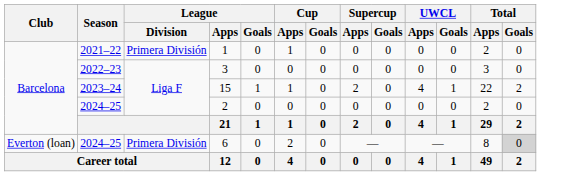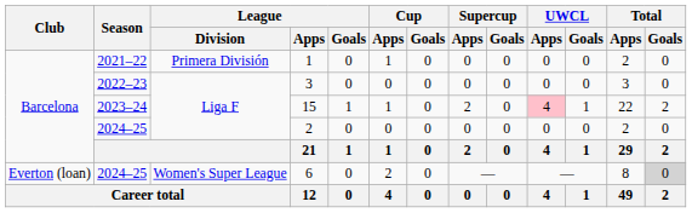15 | UWCL / Apps: no background -> pink background
6 | League / Division: Primera División -> Women's Super League
